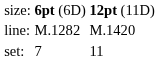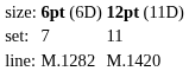rows swapped: set: <-> line:
